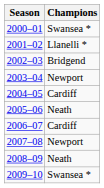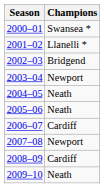2004–05 | Champions: Cardiff -> Neath
2008–09 | Champions: Neath -> Cardiff
2009–10 | Champions: Swansea * -> Neath
